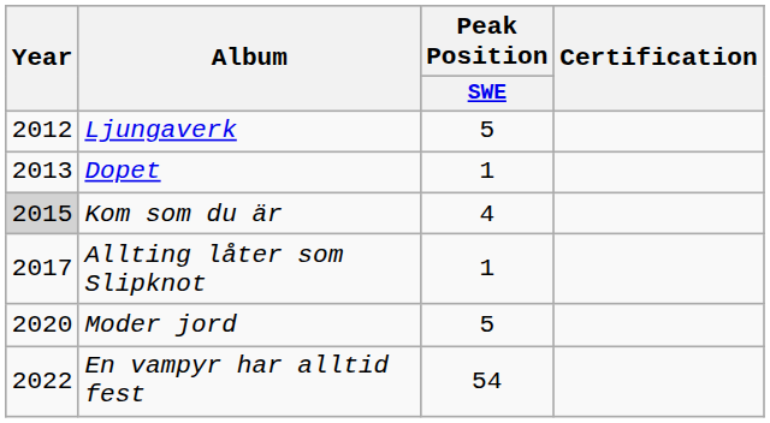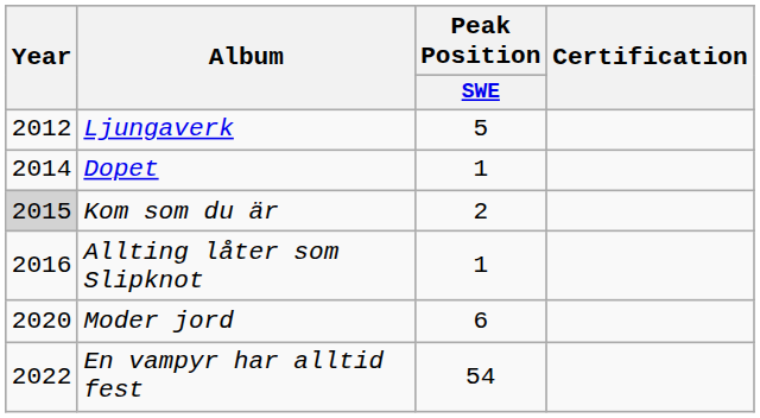Dopet | Year: 2013 -> 2014
Kom som du är | Peak Position / SWE: 4 -> 2
Allting låter som Slipknot | Year: 2017 -> 2016
Moder jord | Peak Position / SWE: 5 -> 6
